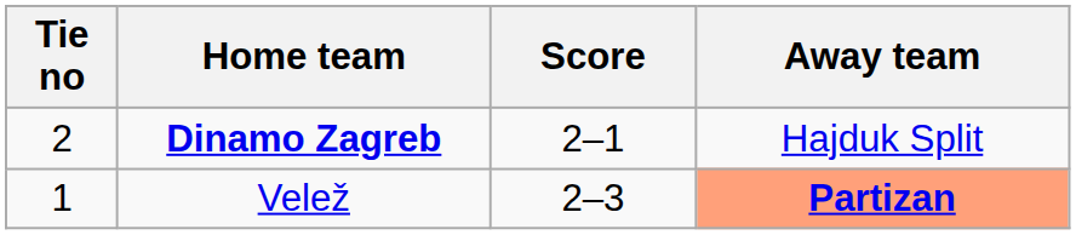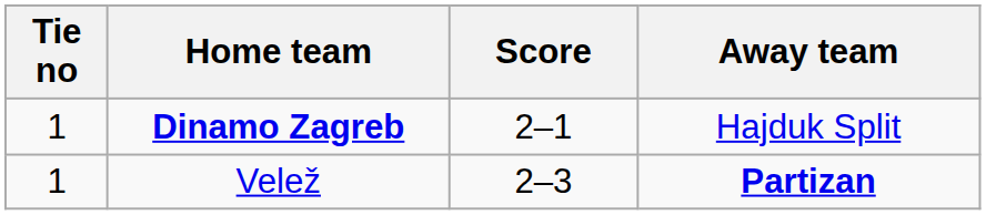Dinamo Zagreb | Tie no: 2 -> 1
Velež | Away team: lightsalmon background -> no background
